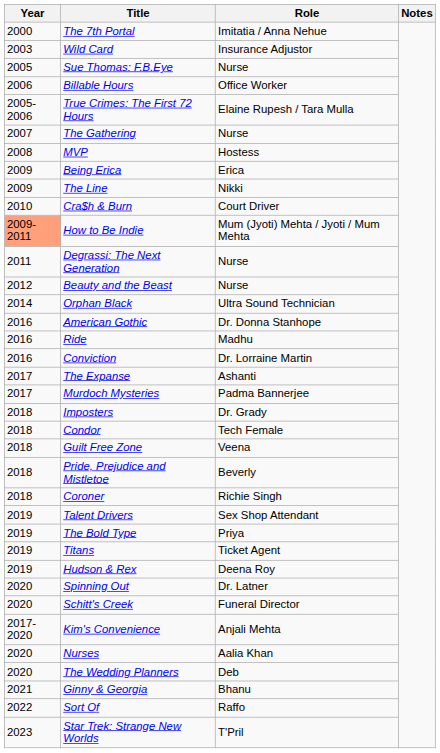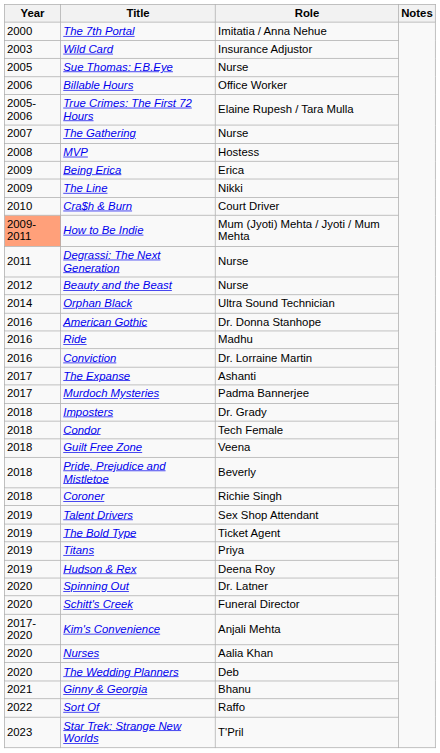The Bold Type | Role: Priya -> Ticket Agent
Titans | Role: Ticket Agent -> Priya
